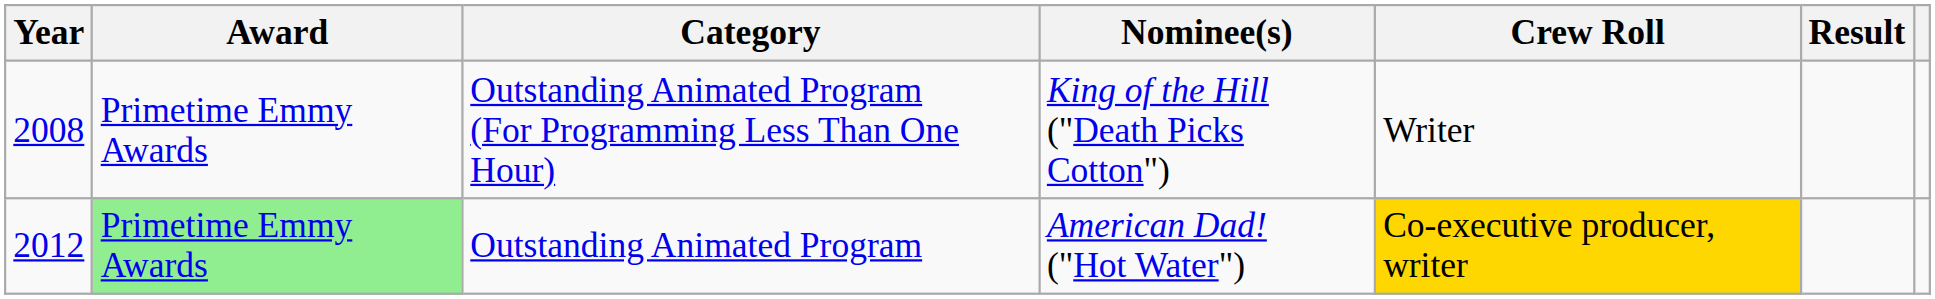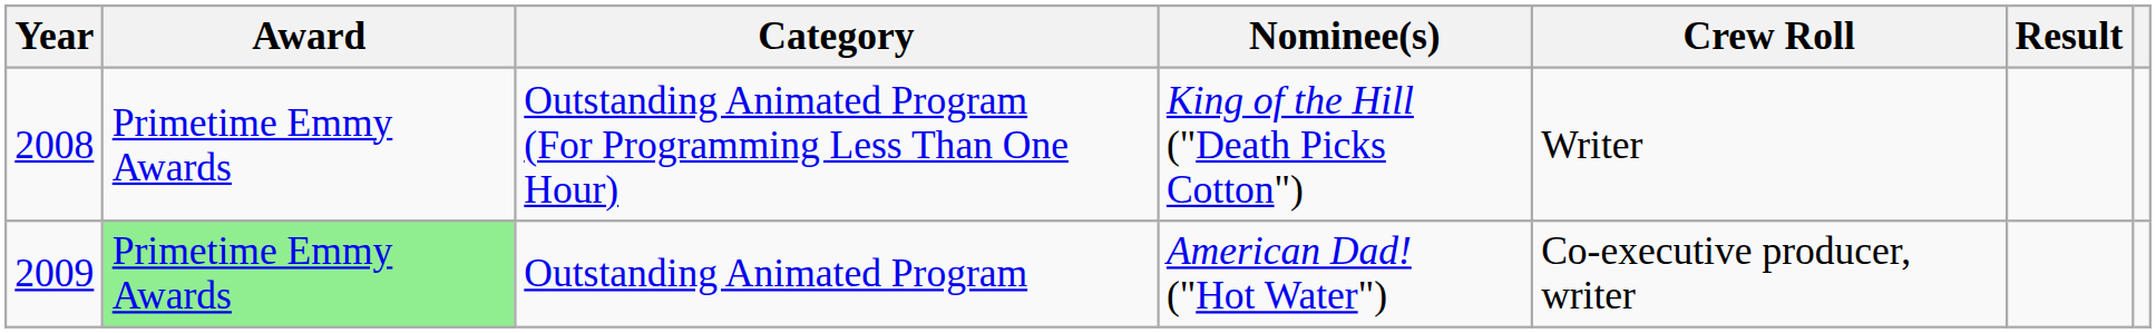Outstanding Animated Program | Year: 2012 -> 2009
Outstanding Animated Program | Crew Roll: gold background -> no background
